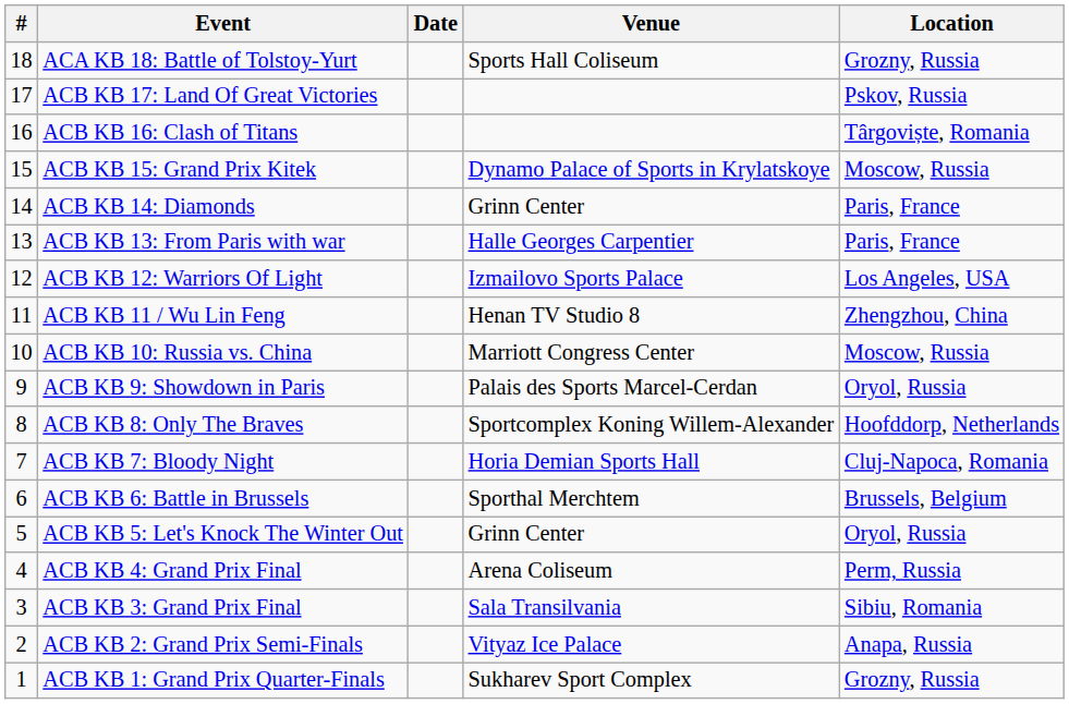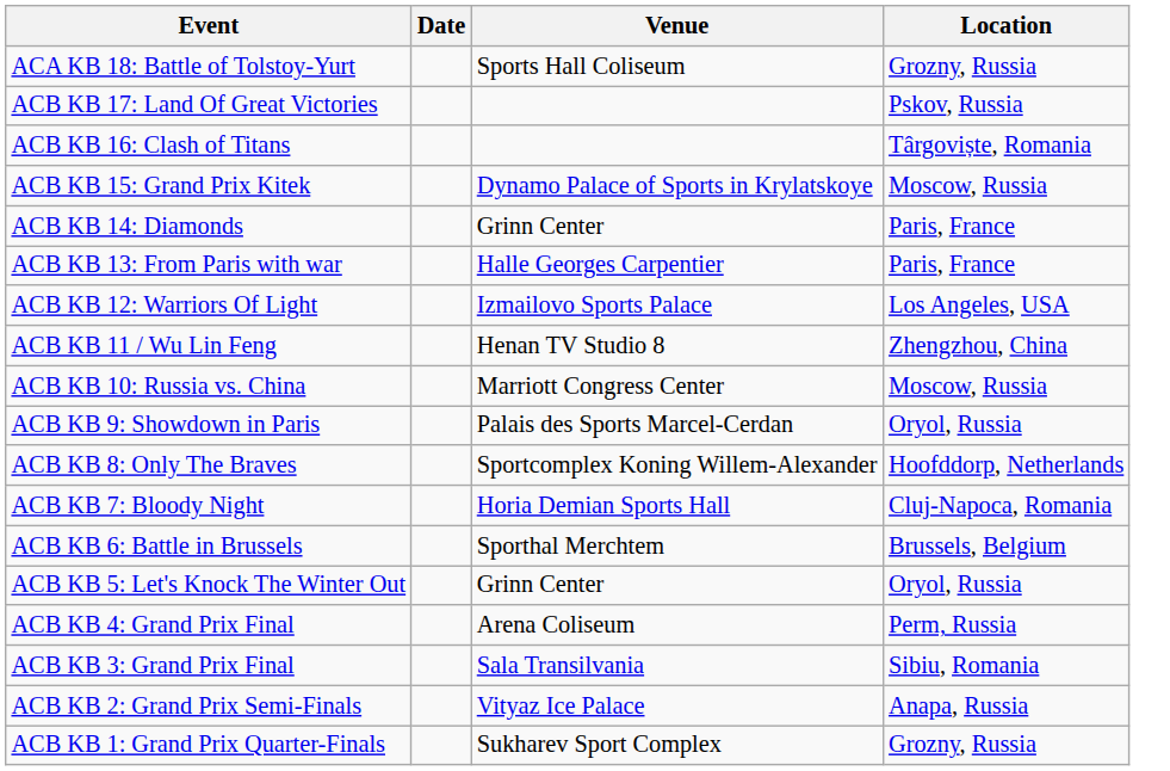- column: # | 18 | 17 | 16 | 15 | 14 | 13 | 12 | 11 | 10 | 9 | 8 | 7 | 6 | 5 | 4 | 3 | 2 | 1
